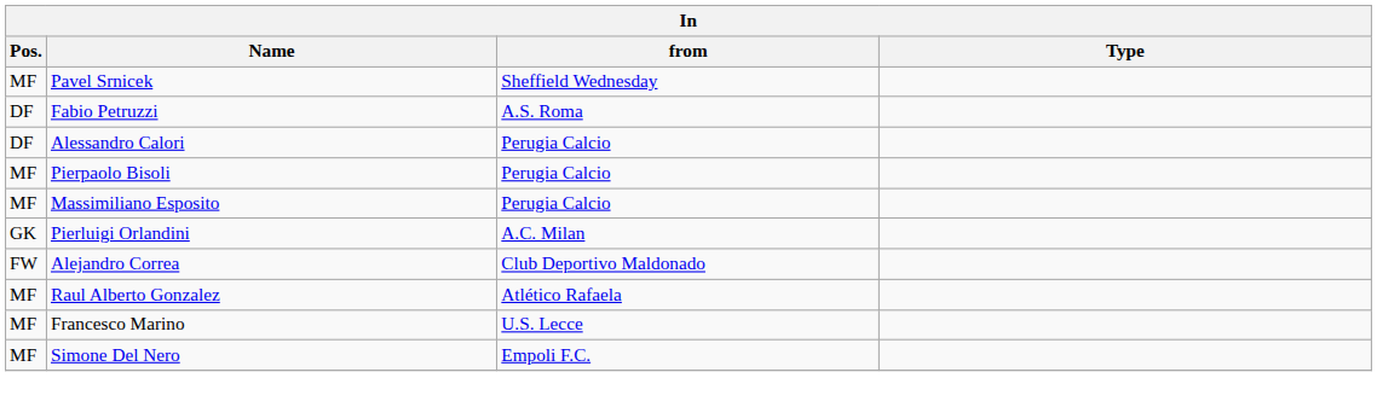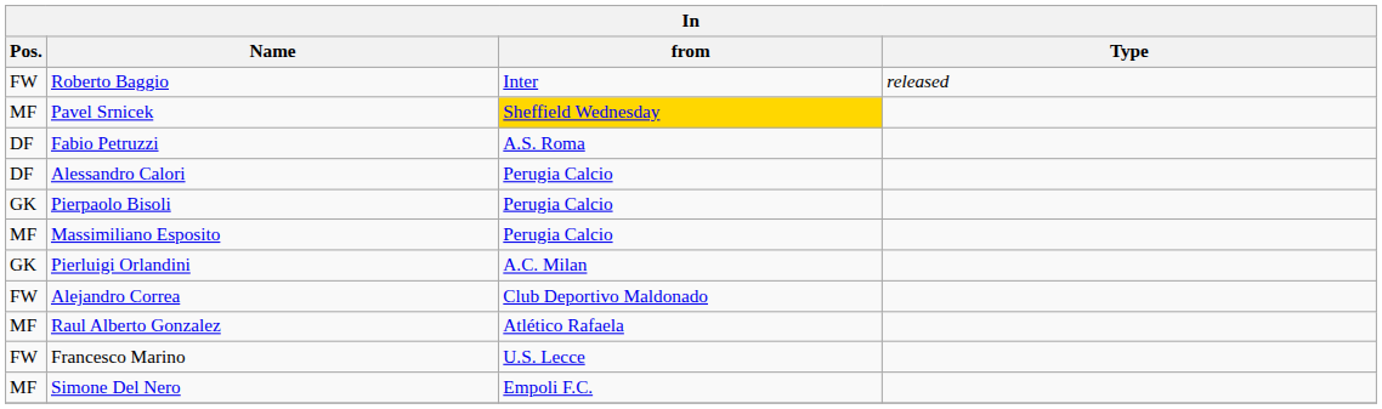+ row: FW | Roberto Baggio | Inter | released
Pavel Srnicek | from: no background -> gold background
Pierpaolo Bisoli | Pos.: MF -> GK
Francesco Marino | Pos.: MF -> FW
